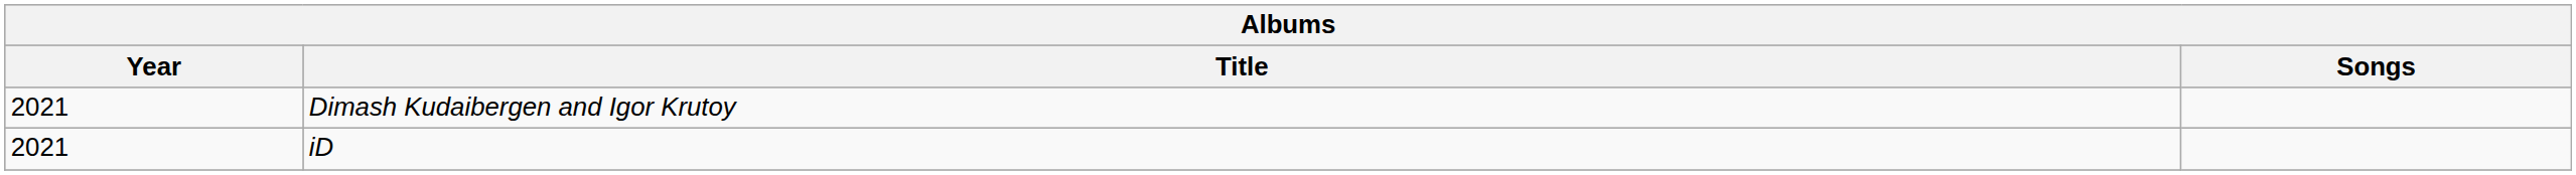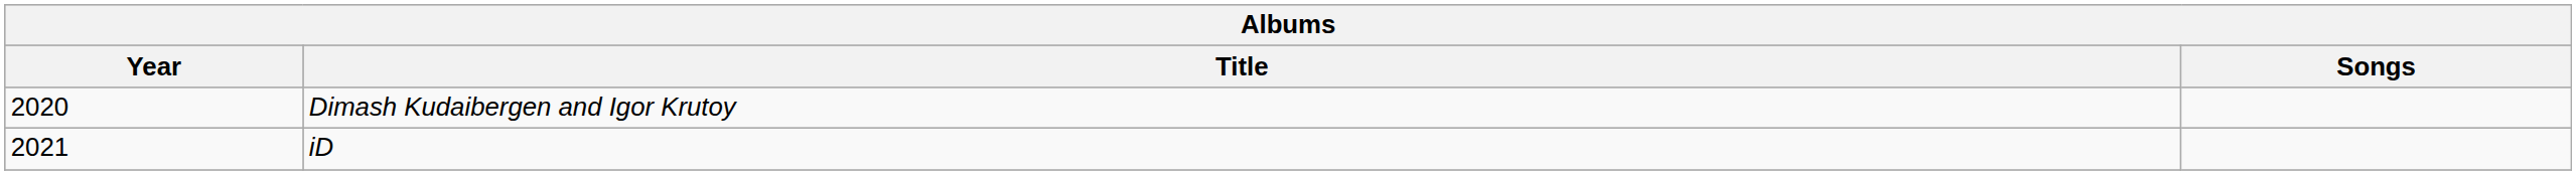Dimash Kudaibergen and Igor Krutoy | Year: 2021 -> 2020
